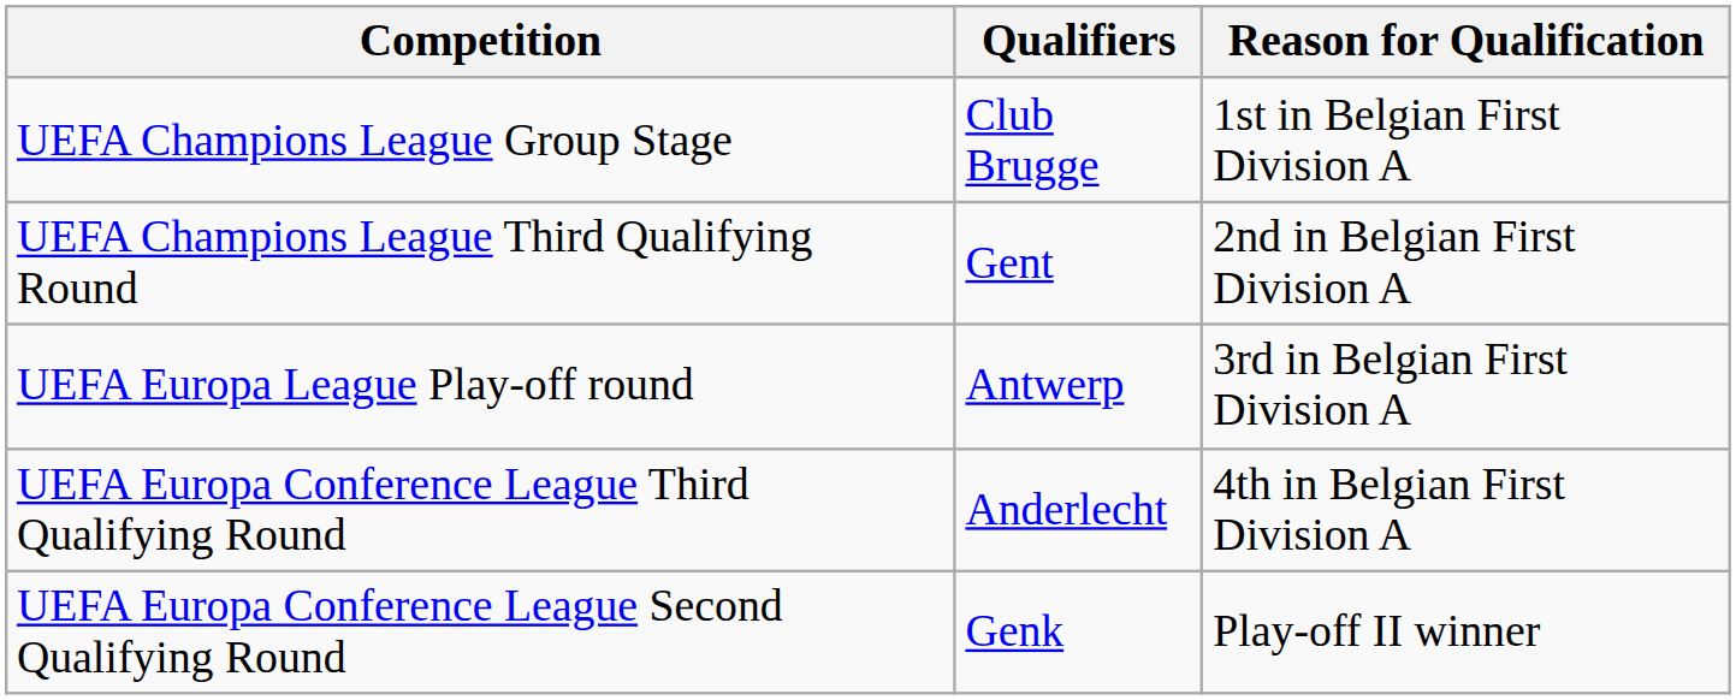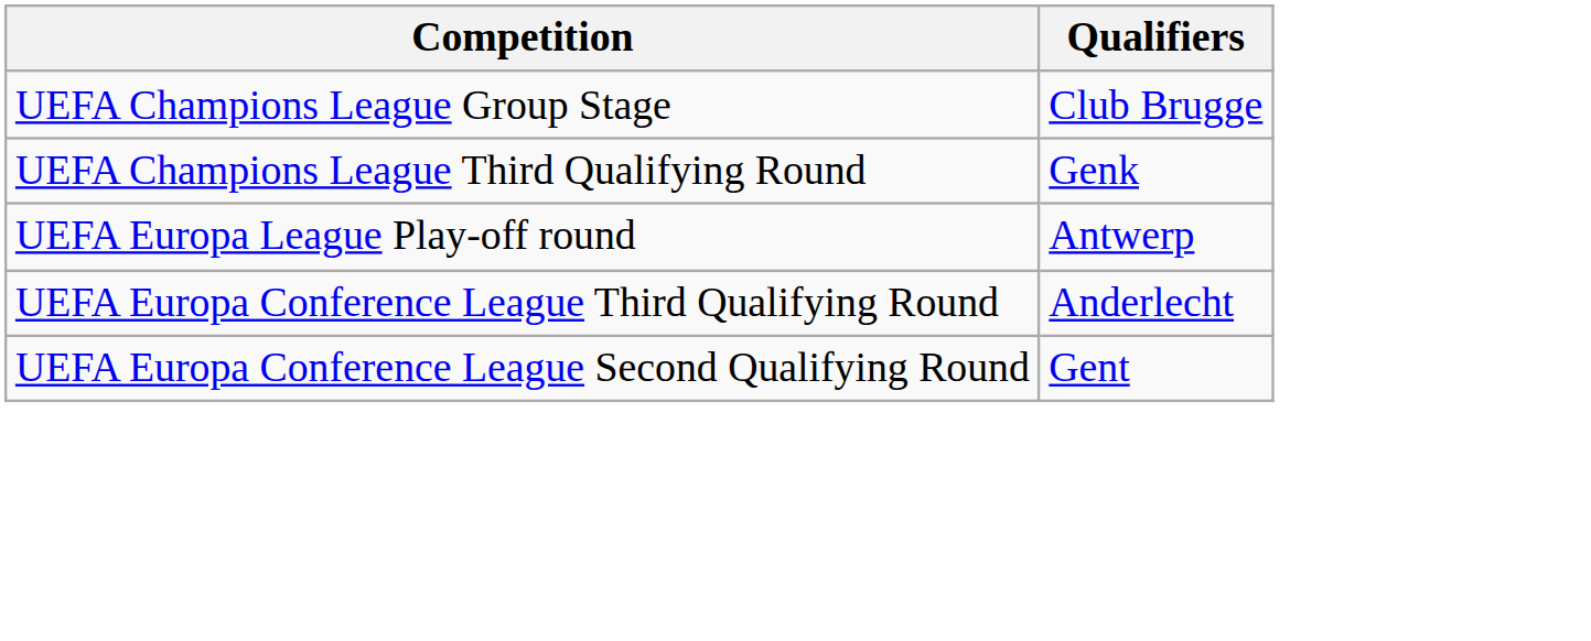- column: Reason for Qualification | 1st in Belgian First Division A | 2nd in Belgian First Division A | 3rd in Belgian First Division A | 4th in Belgian First Division A | Play-off II winner
UEFA Champions League Third Qualifying Round | Qualifiers: Gent -> Genk
UEFA Europa Conference League Second Qualifying Round | Qualifiers: Genk -> Gent
